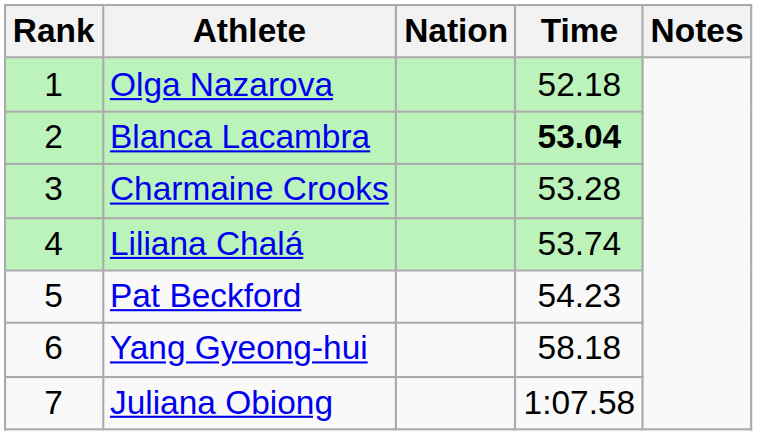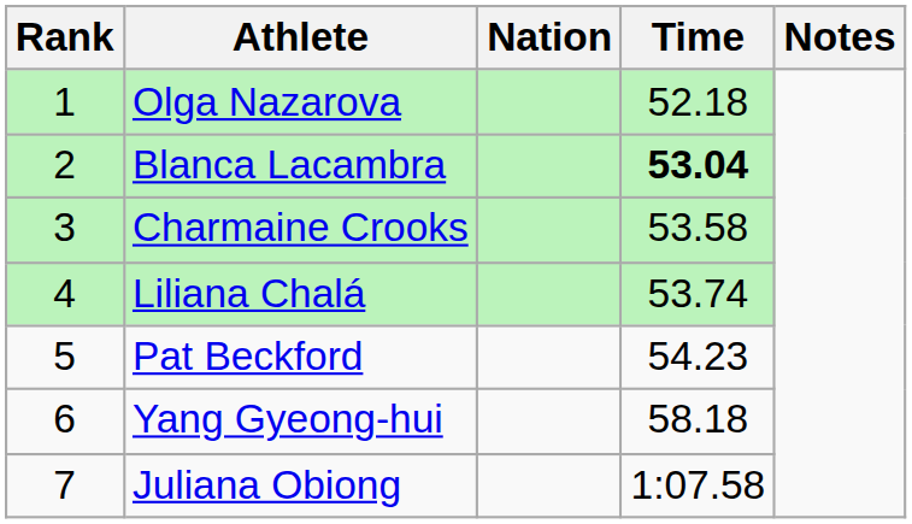Charmaine Crooks | Time: 53.28 -> 53.58
